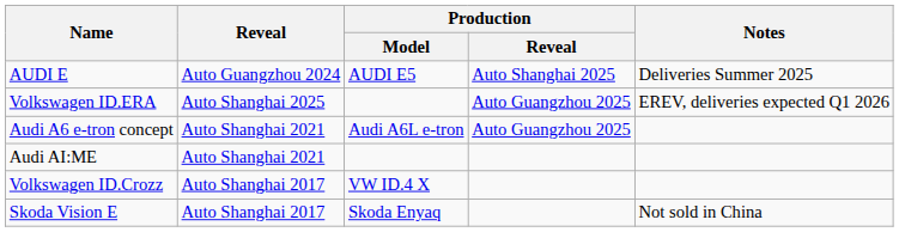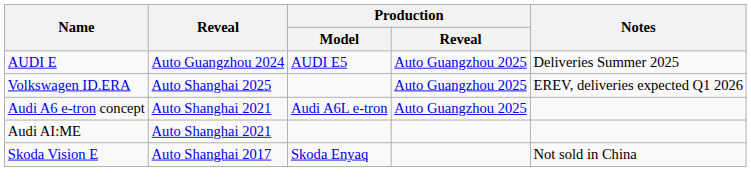AUDI E | Production / Reveal: Auto Shanghai 2025 -> Auto Guangzhou 2025
- row: Volkswagen ID.Crozz | Auto Shanghai 2017 | VW ID.4 X
